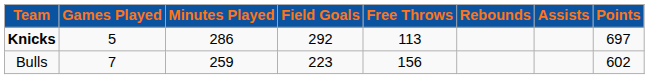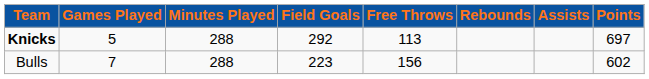Knicks | Minutes Played: 286 -> 288
Bulls | Minutes Played: 259 -> 288
